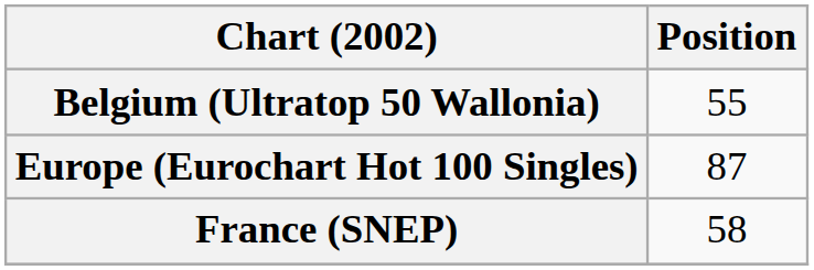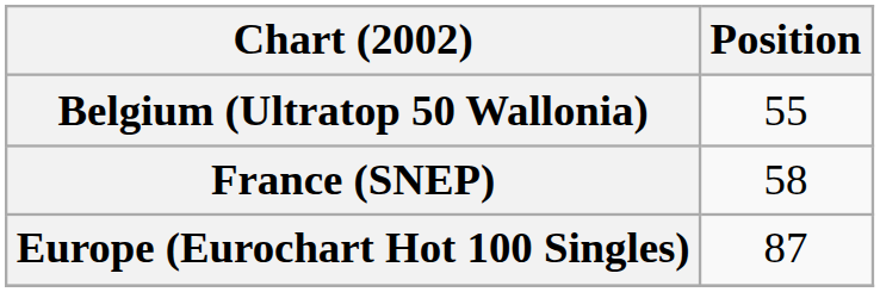rows swapped: Europe (Eurochart Hot 100 Singles) <-> France (SNEP)
